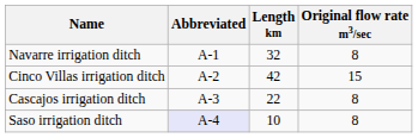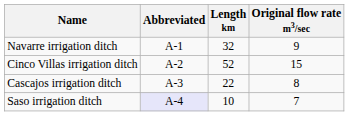Navarre irrigation ditch | Original flow rate m3/sec: 8 -> 9
Cinco Villas irrigation ditch | Length km: 42 -> 52
Saso irrigation ditch | Original flow rate m3/sec: 8 -> 7
